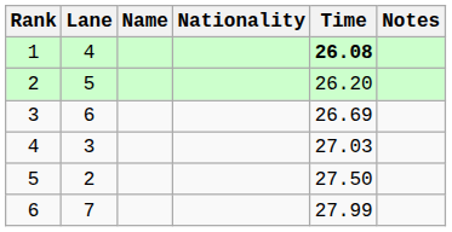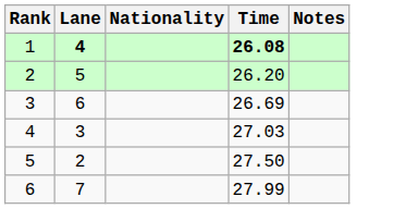- column: Name
1 | Lane: normal -> bold
